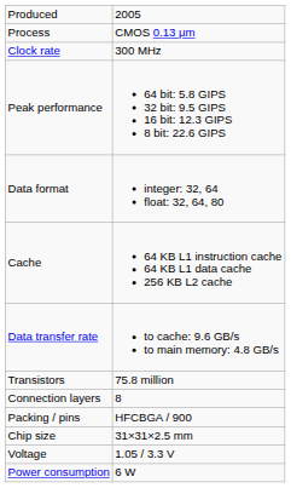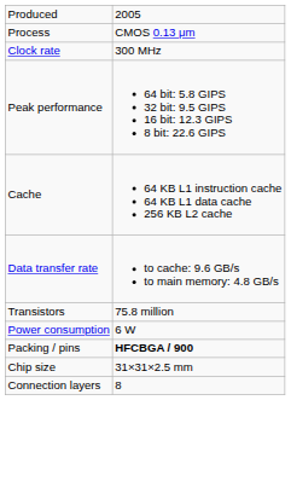- row: Data format | integer: 32, 64 float: 32, 64, 80
rows swapped: Connection layers <-> Power consumption
Packing / pins | column 2: normal -> bold
- row: Voltage | 1.05 / 3.3 V
